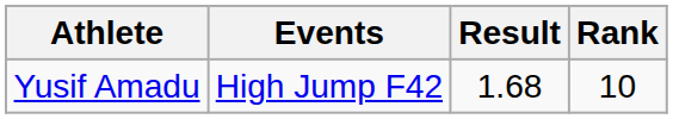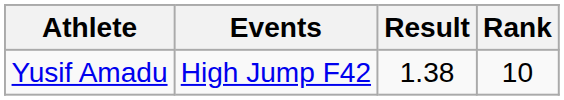Yusif Amadu | Result: 1.68 -> 1.38
